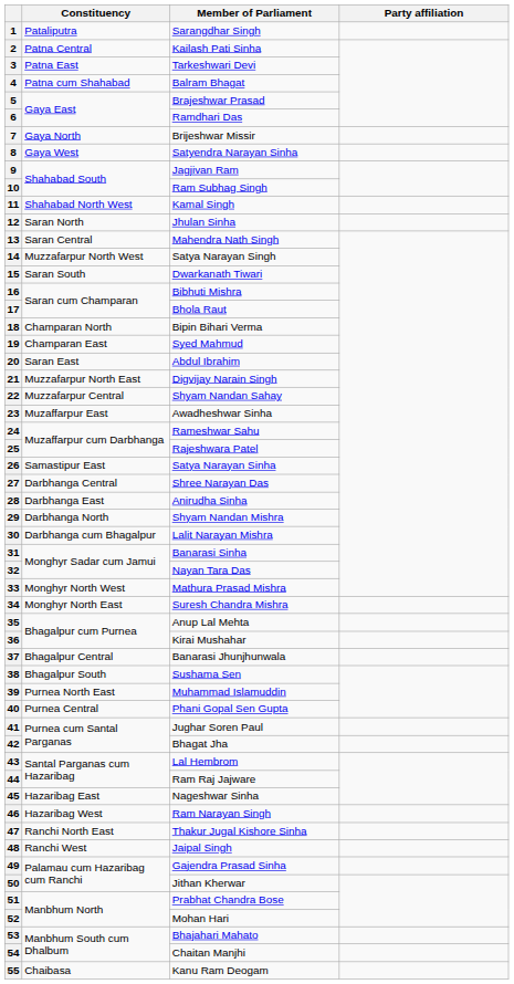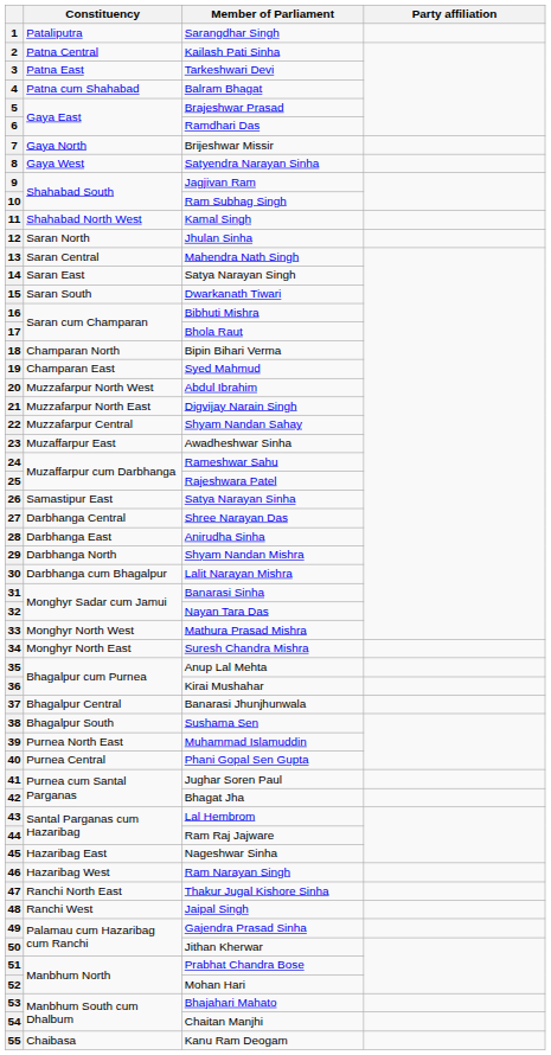14 | Constituency: Muzzafarpur North West -> Saran East
20 | Constituency: Saran East -> Muzzafarpur North West
